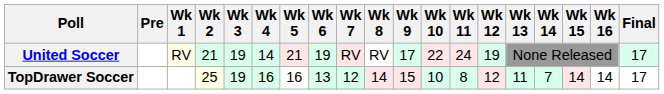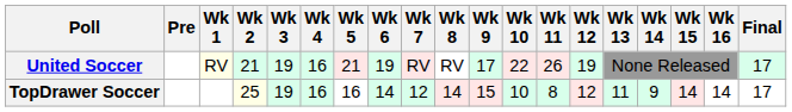United Soccer | Wk 4: 14 -> 16
United Soccer | Wk 11: 24 -> 26
TopDrawer Soccer | Wk 6: 13 -> 14
TopDrawer Soccer | Wk 14: 7 -> 9
